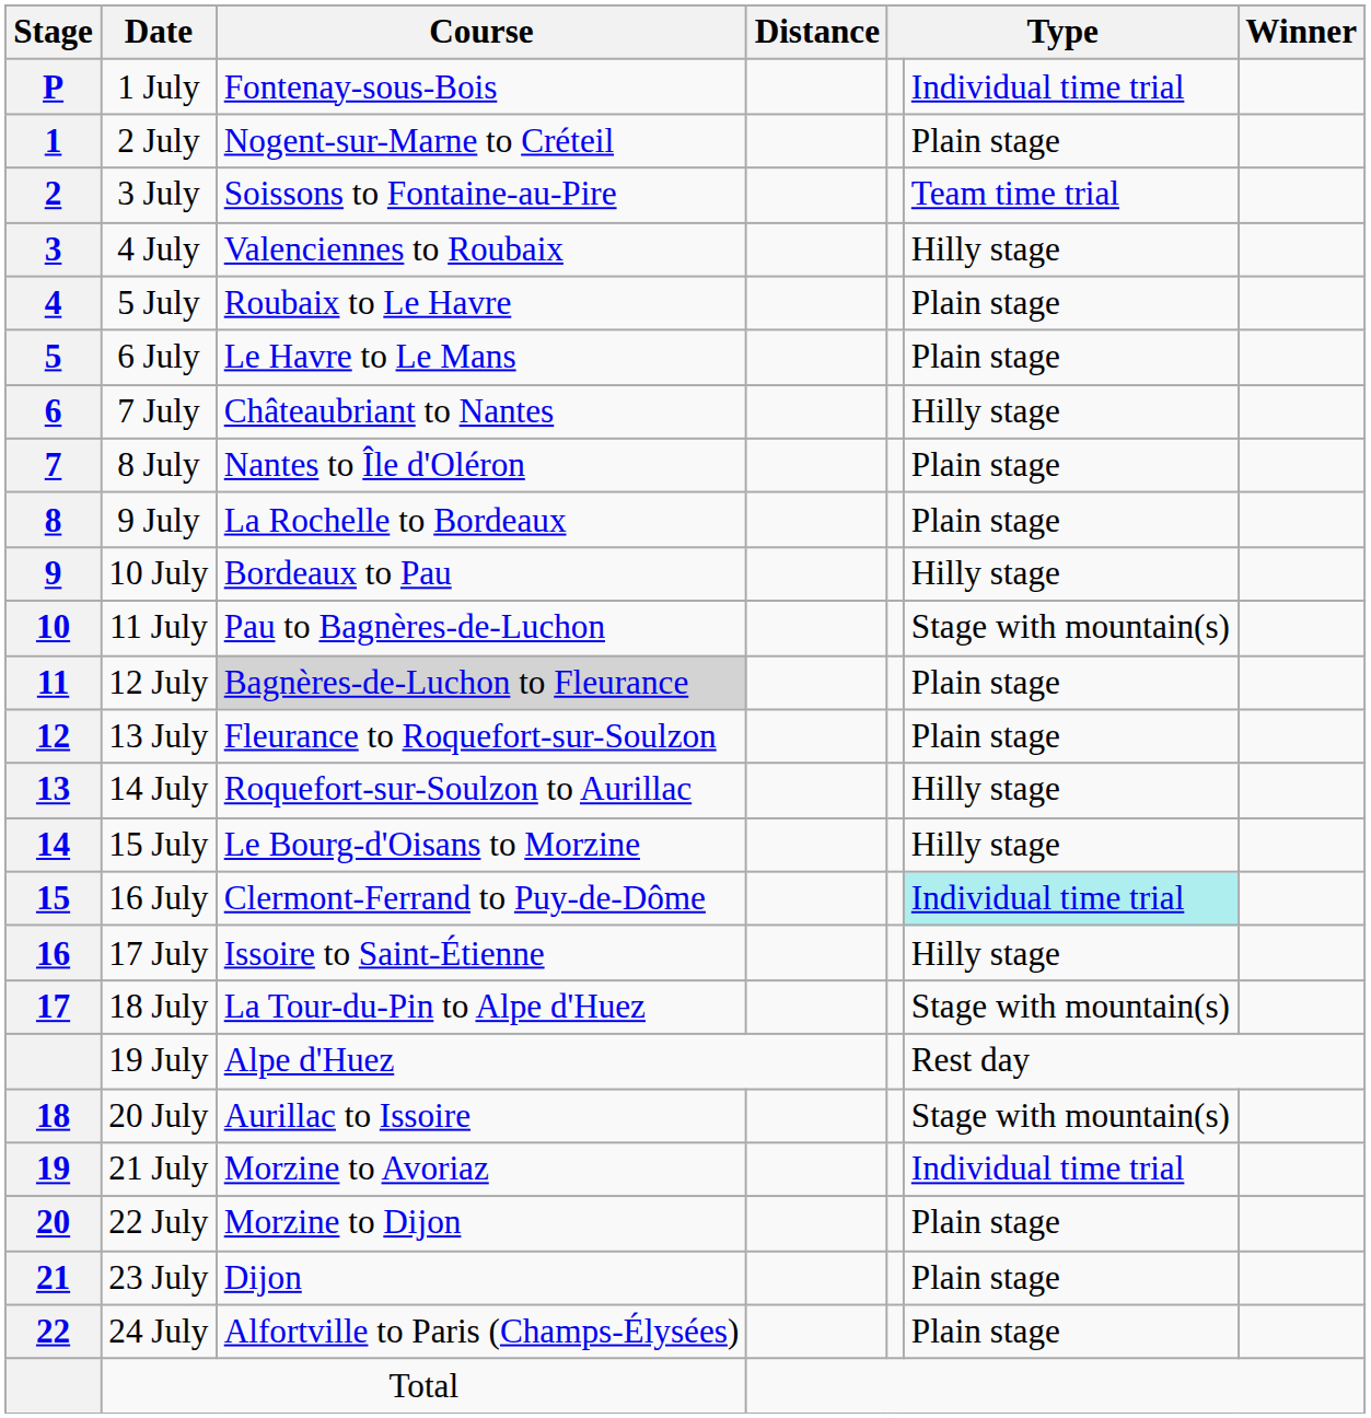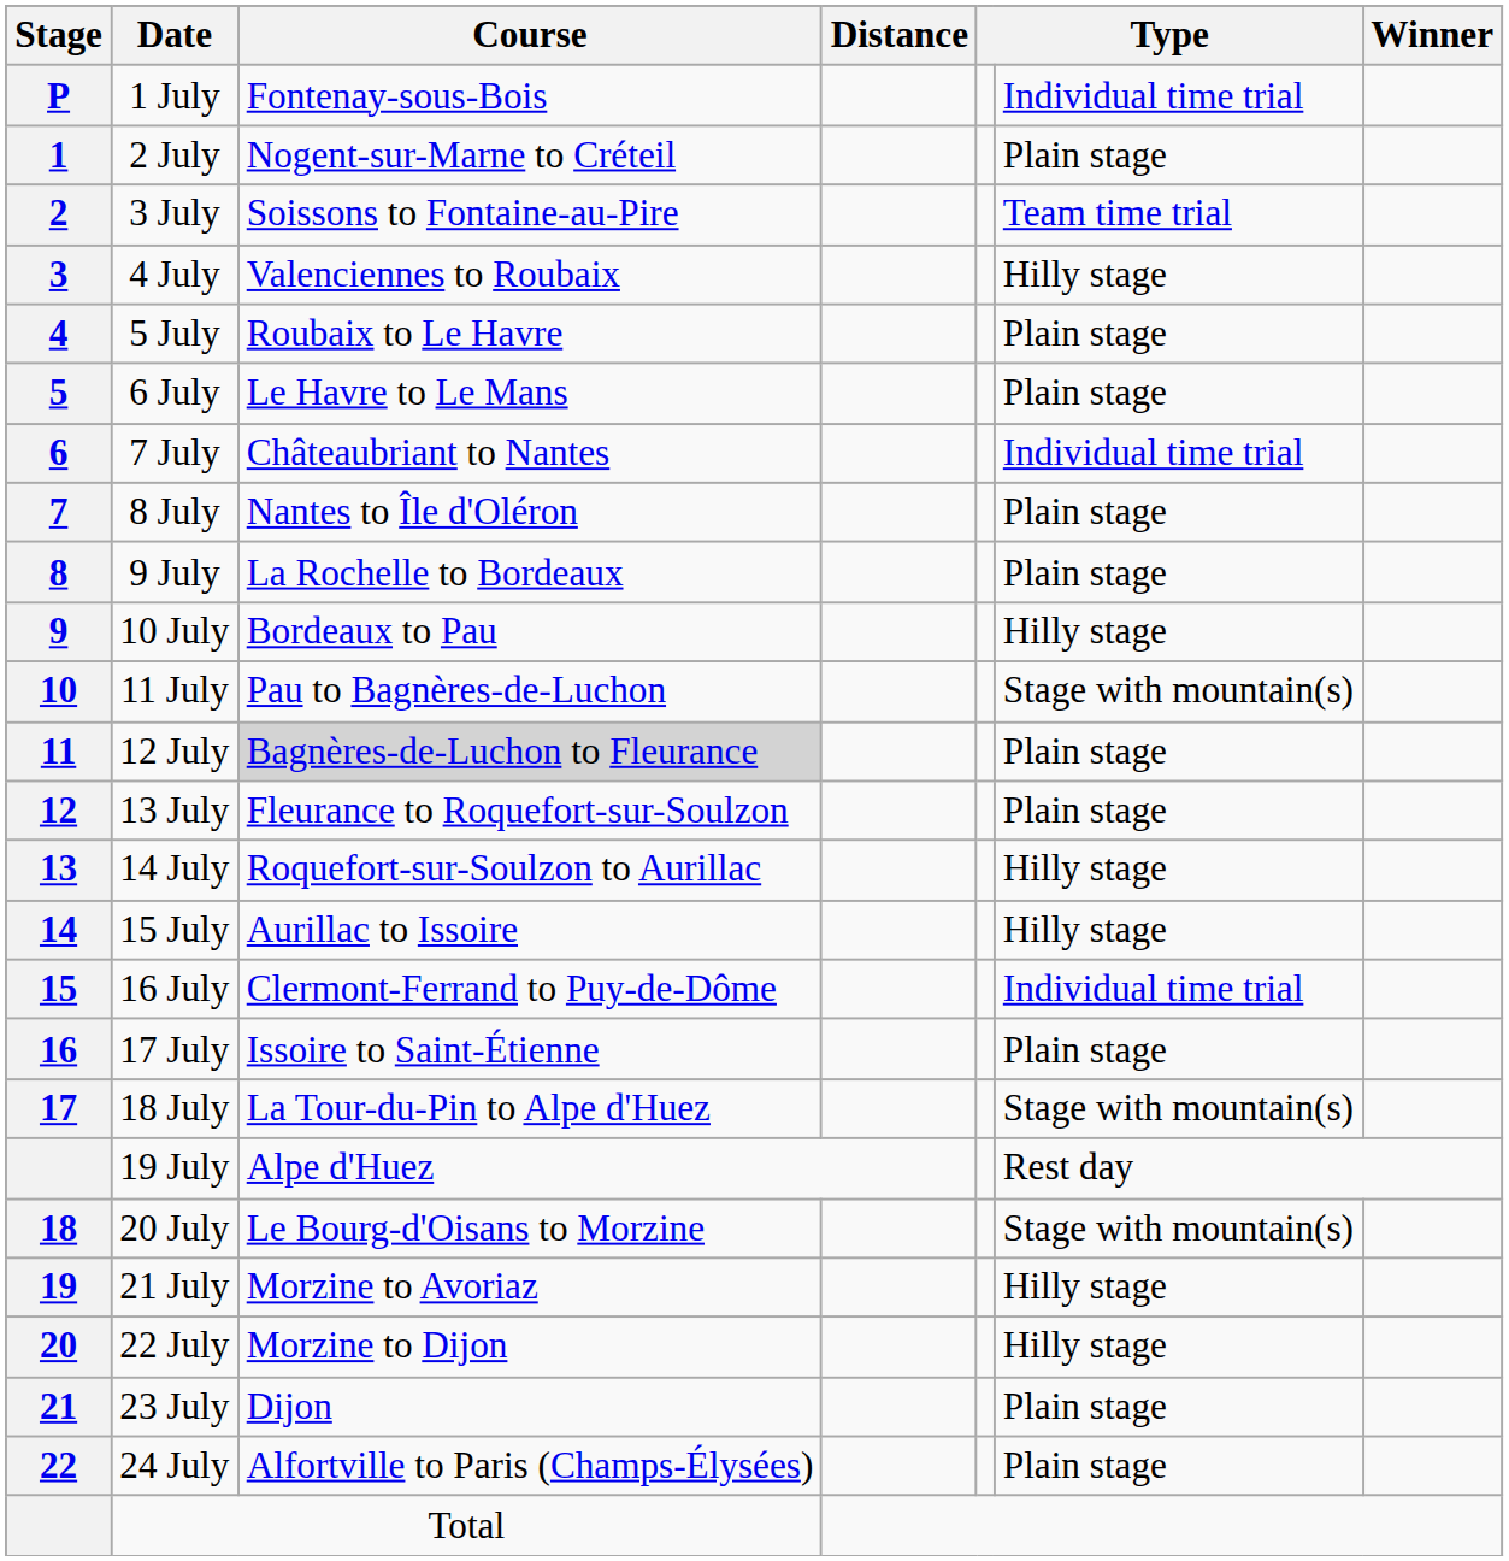7 July | column 6: Hilly stage -> Individual time trial
15 July | Course: Le Bourg-d'Oisans to Morzine -> Aurillac to Issoire
16 July | column 6: paleturquoise background -> no background
17 July | column 6: Hilly stage -> Plain stage
20 July | Course: Aurillac to Issoire -> Le Bourg-d'Oisans to Morzine
21 July | column 6: Individual time trial -> Hilly stage
22 July | column 6: Plain stage -> Hilly stage
